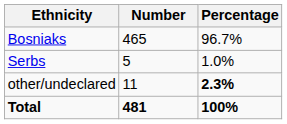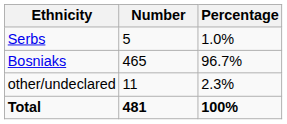rows swapped: Bosniaks <-> Serbs
other/undeclared | Percentage: bold -> normal
